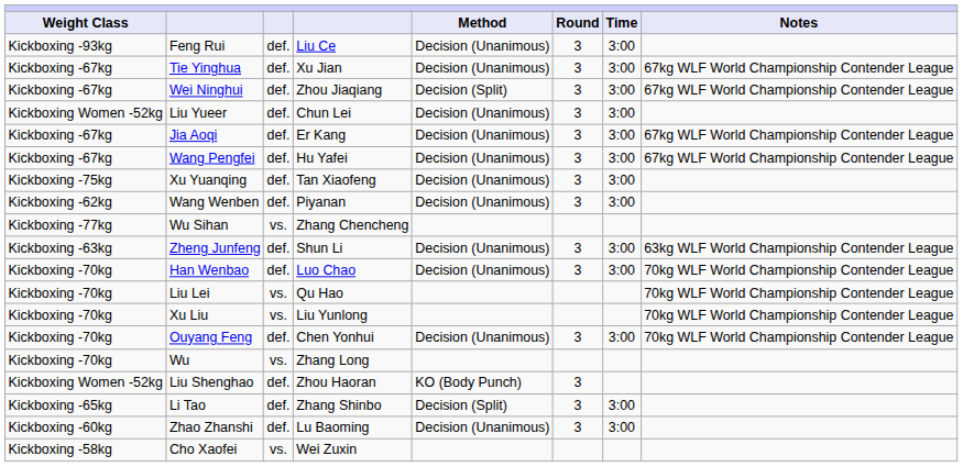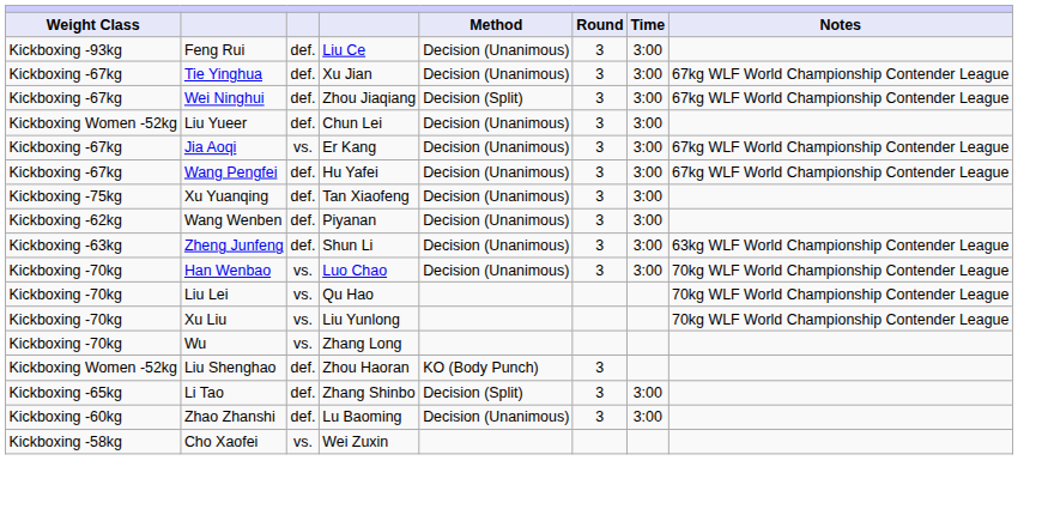Jia Aoqi | column 3: def. -> vs.
- row: Kickboxing -77kg | Wu Sihan | vs. | Zhang Chencheng
Han Wenbao | column 3: def. -> vs.
- row: Kickboxing -70kg | Ouyang Feng | def. | Chen Yonhui | Decision (Unanimous) | 3 | 3:00 | 70kg WLF World Championship Contender League
